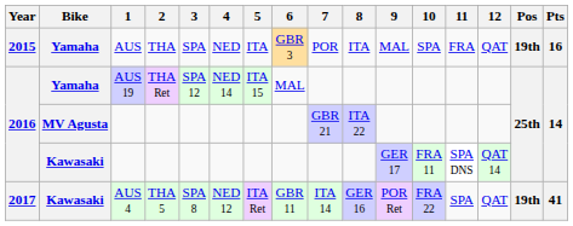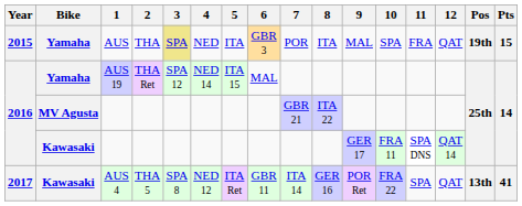AUS | 3: no background -> khaki background
AUS | Pts: 16 -> 15
AUS 4 | Pos: 19th -> 13th
